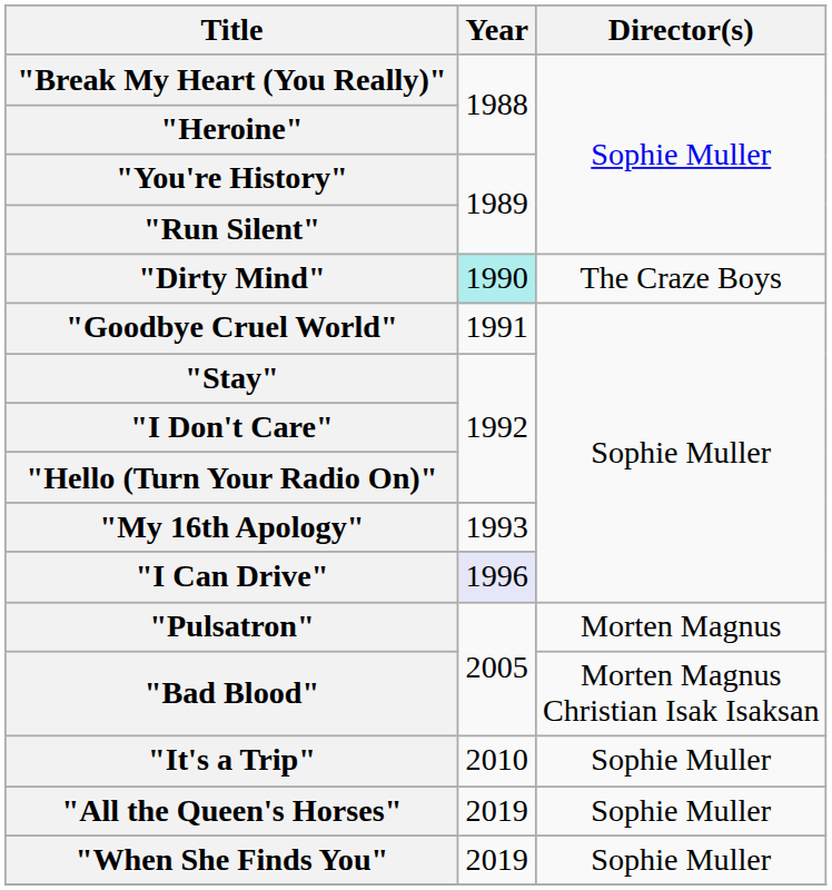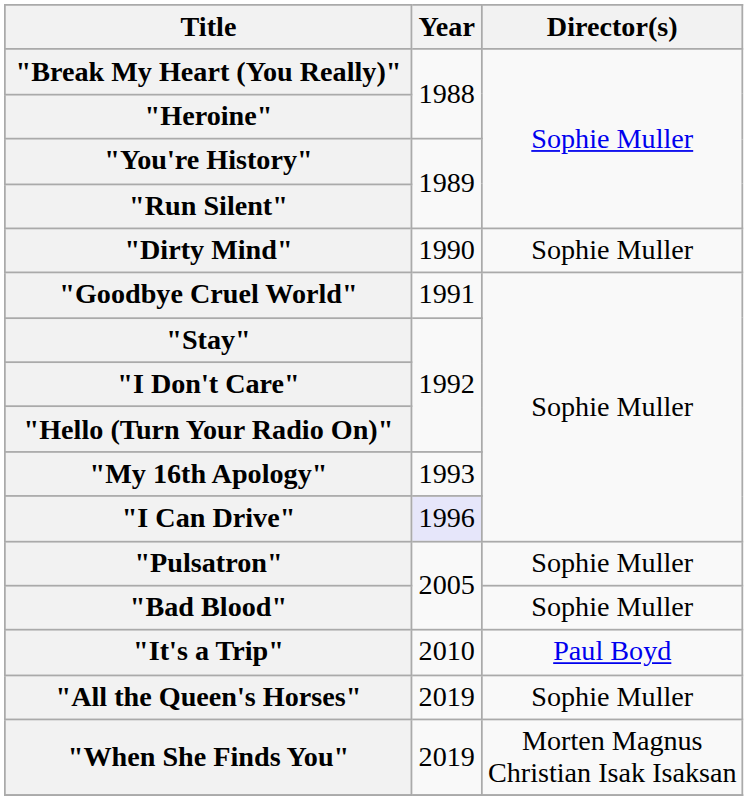"Dirty Mind" | Year: paleturquoise background -> no background
"Dirty Mind" | Director(s): The Craze Boys -> Sophie Muller
"Pulsatron" | Director(s): Morten Magnus -> Sophie Muller
"Bad Blood" | Director(s): Morten Magnus Christian Isak Isaksan -> Sophie Muller
"It's a Trip" | Director(s): Sophie Muller -> Paul Boyd
"When She Finds You" | Director(s): Sophie Muller -> Morten Magnus Christian Isak Isaksan
